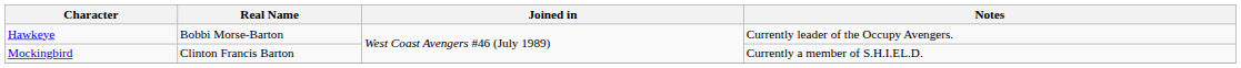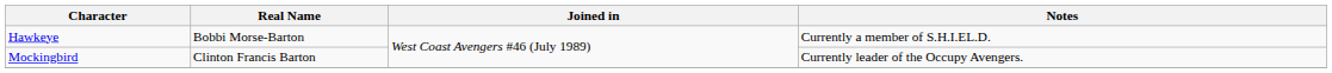Hawkeye | Notes: Currently leader of the Occupy Avengers. -> Currently a member of S.H.I.EL.D.
Mockingbird | Notes: Currently a member of S.H.I.EL.D. -> Currently leader of the Occupy Avengers.
